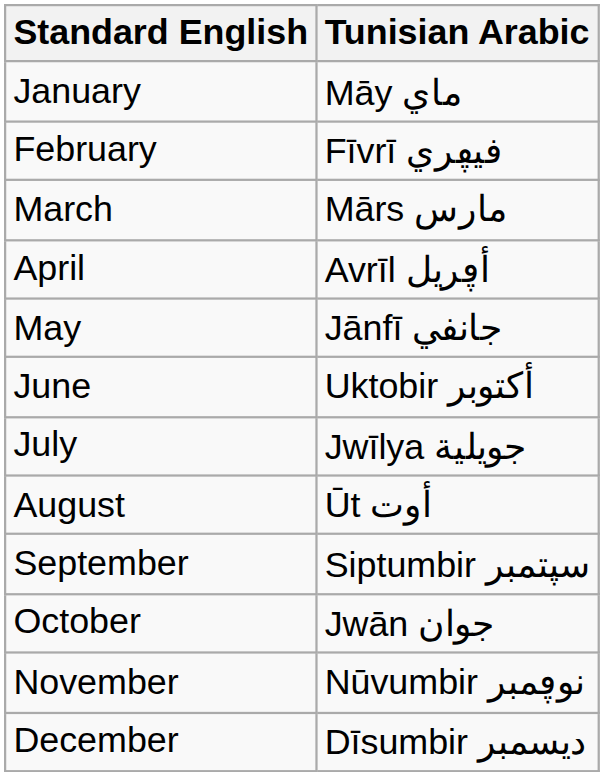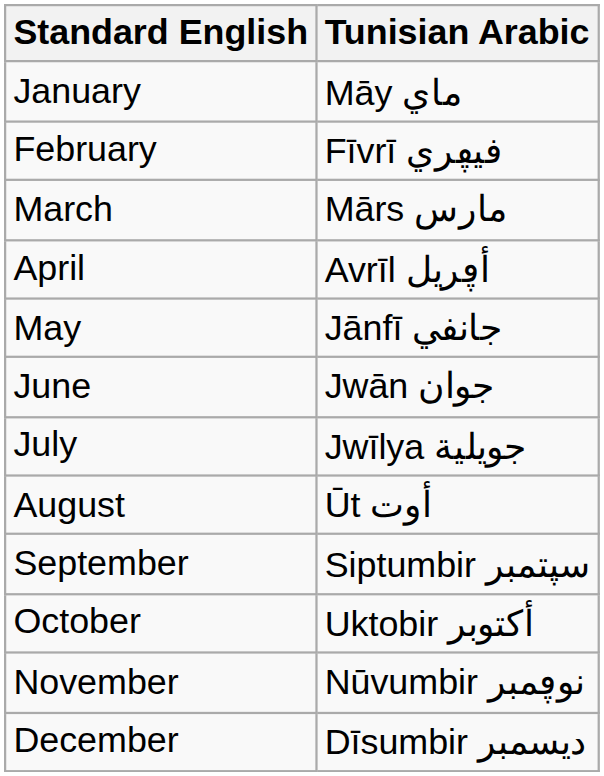June | Tunisian Arabic: Uktobir أكتوبر -> Jwān جوان
October | Tunisian Arabic: Jwān جوان -> Uktobir أكتوبر
